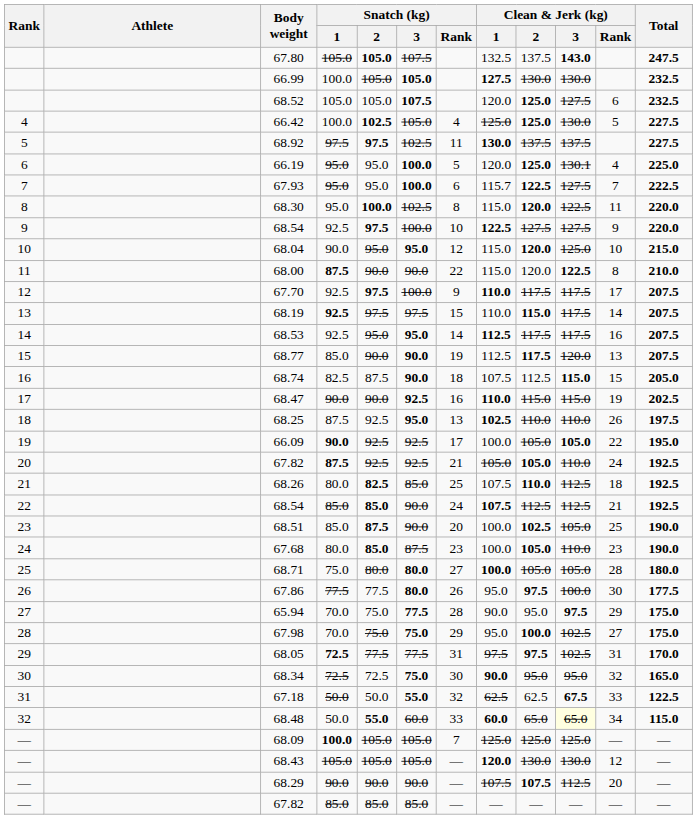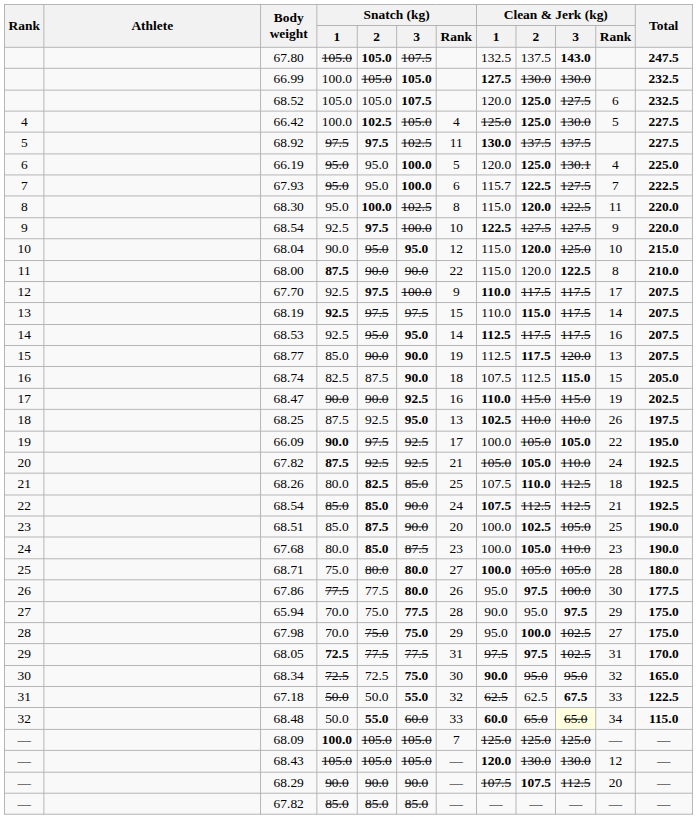66.09 | Snatch (kg) / 2: 92.5 -> 97.5
